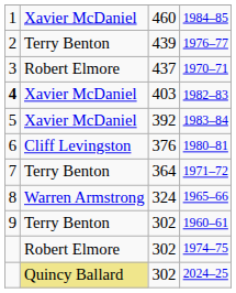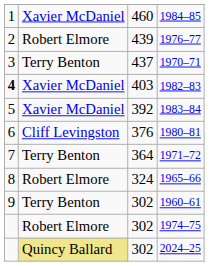1976–77 | column 2: Terry Benton -> Robert Elmore
1970–71 | column 2: Robert Elmore -> Terry Benton
1965–66 | column 2: Warren Armstrong -> Robert Elmore
